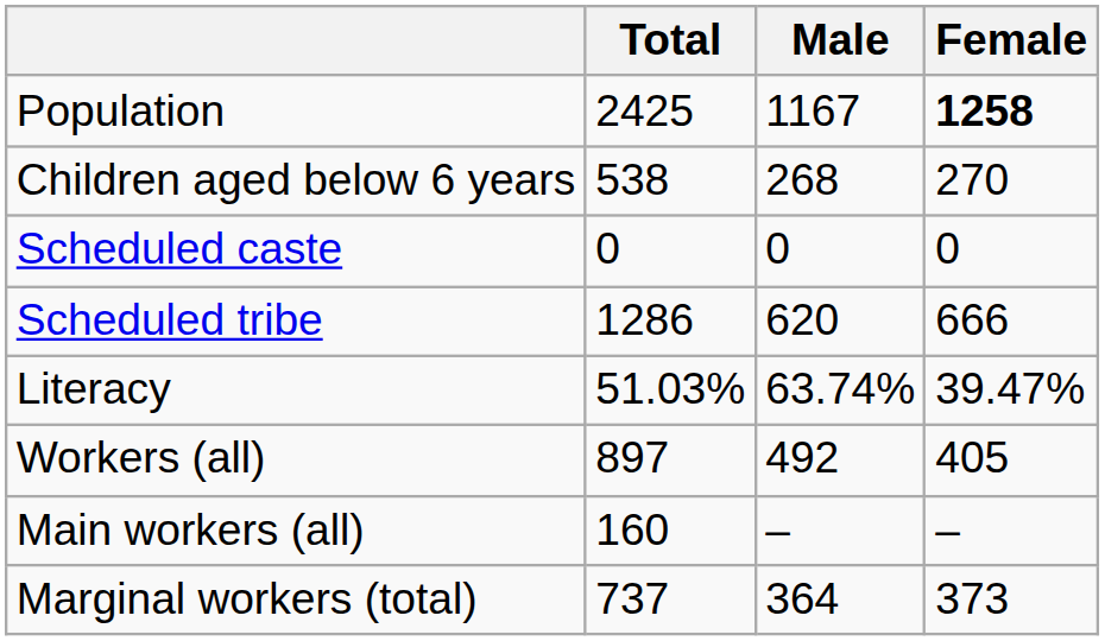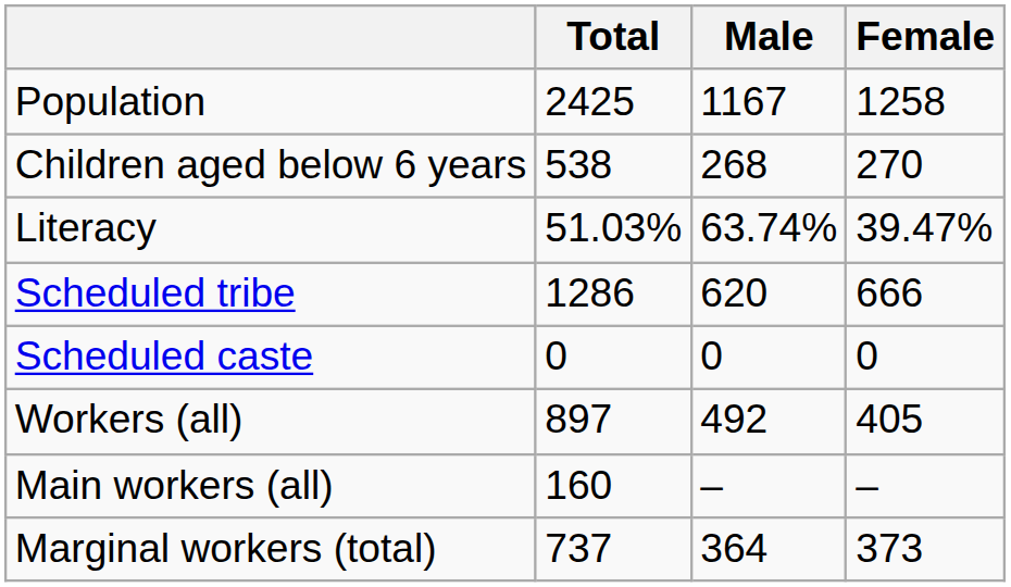Population | Female: bold -> normal
rows swapped: Scheduled caste <-> Literacy
